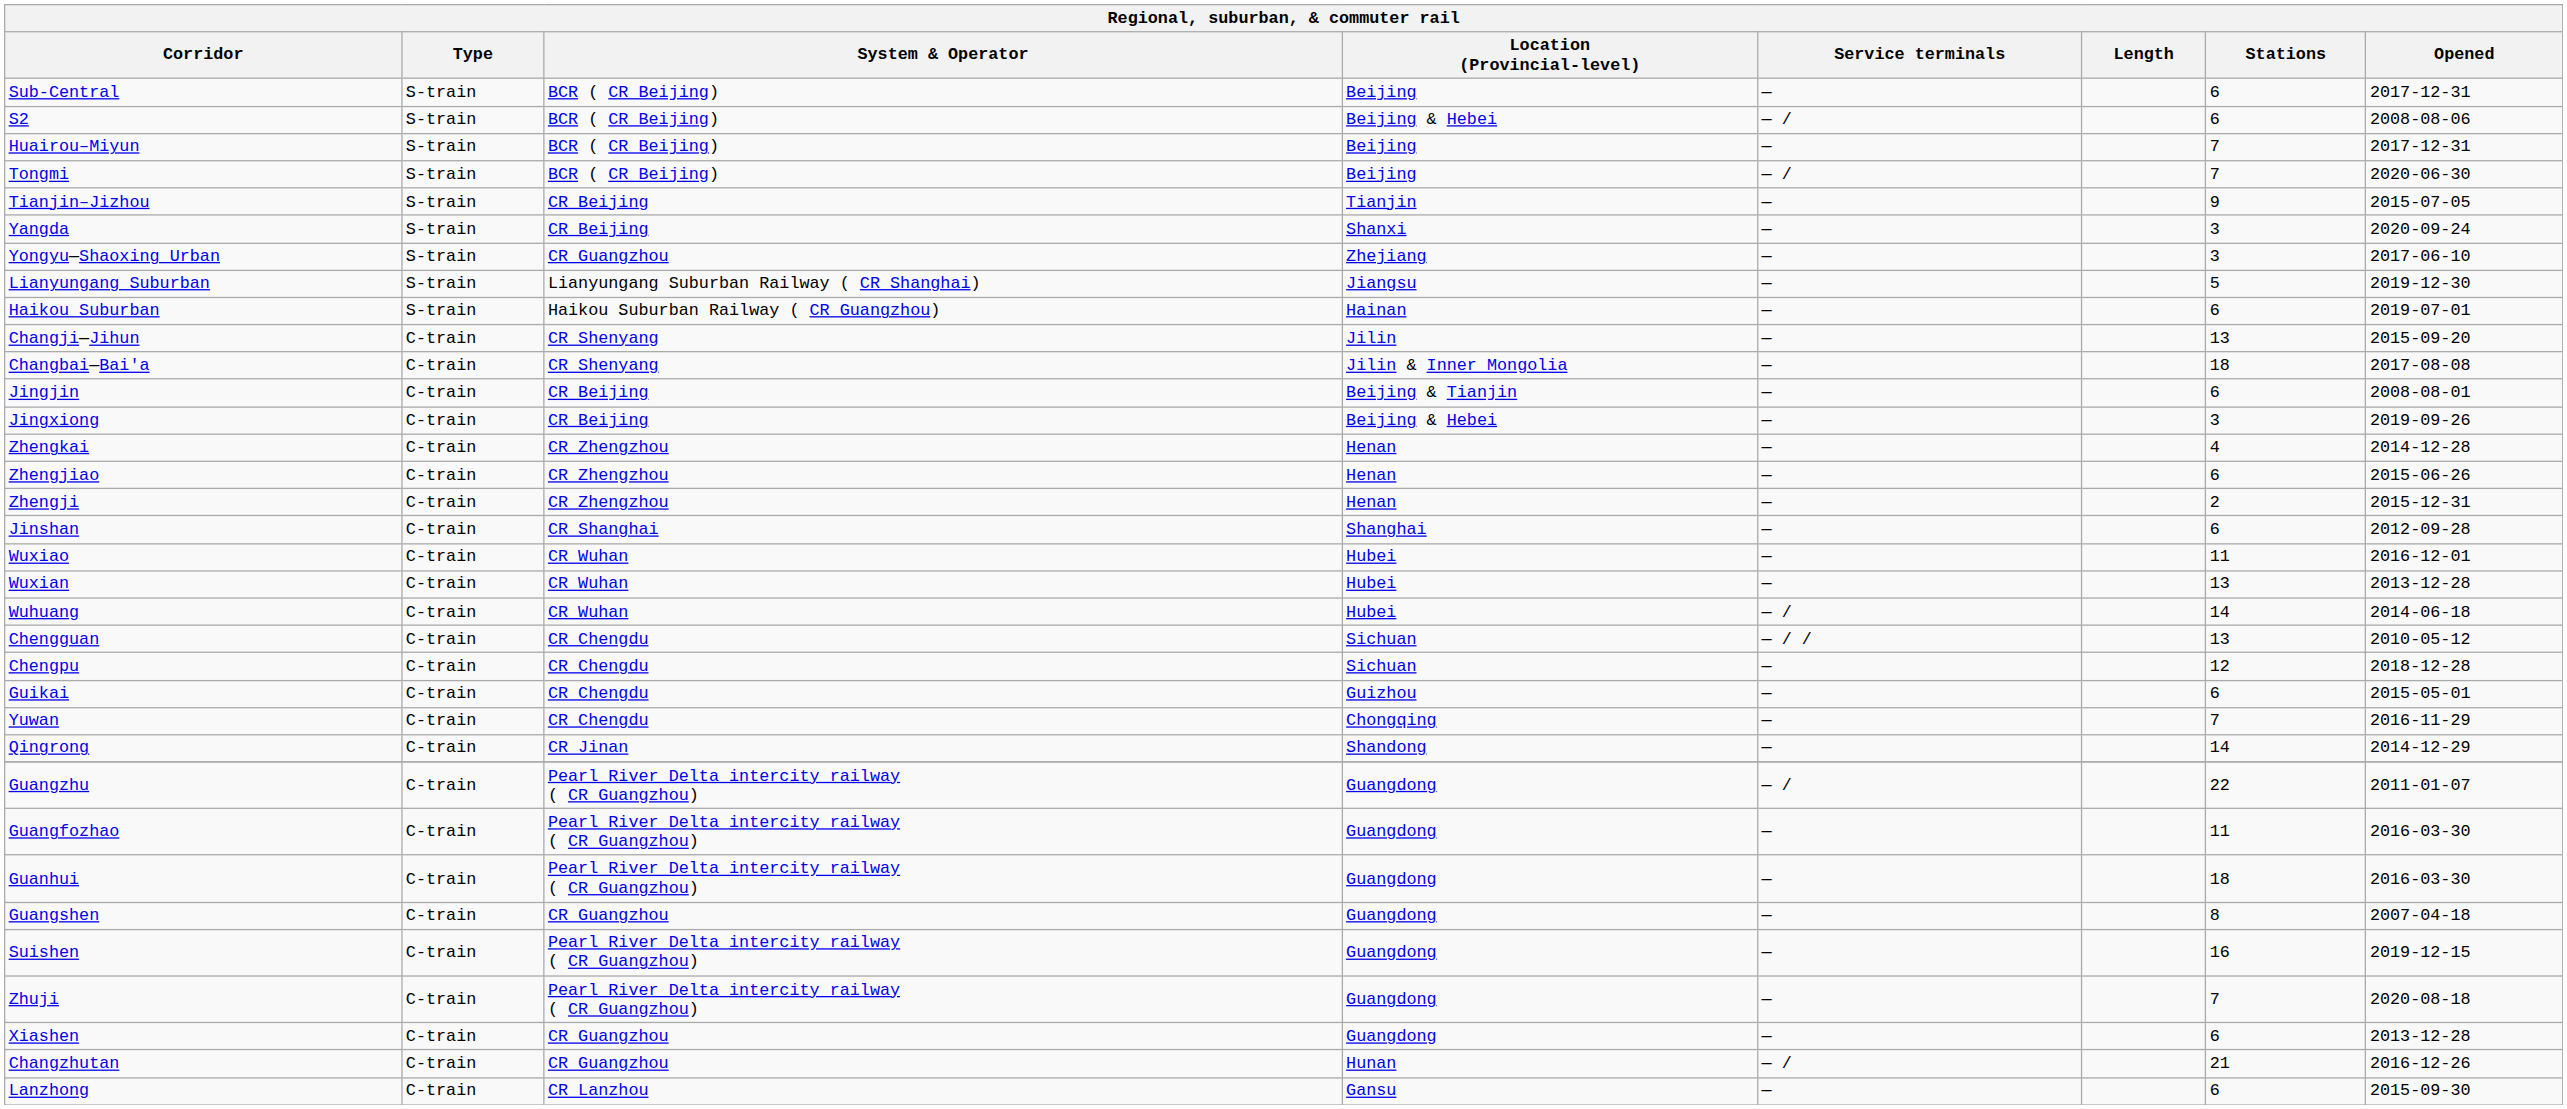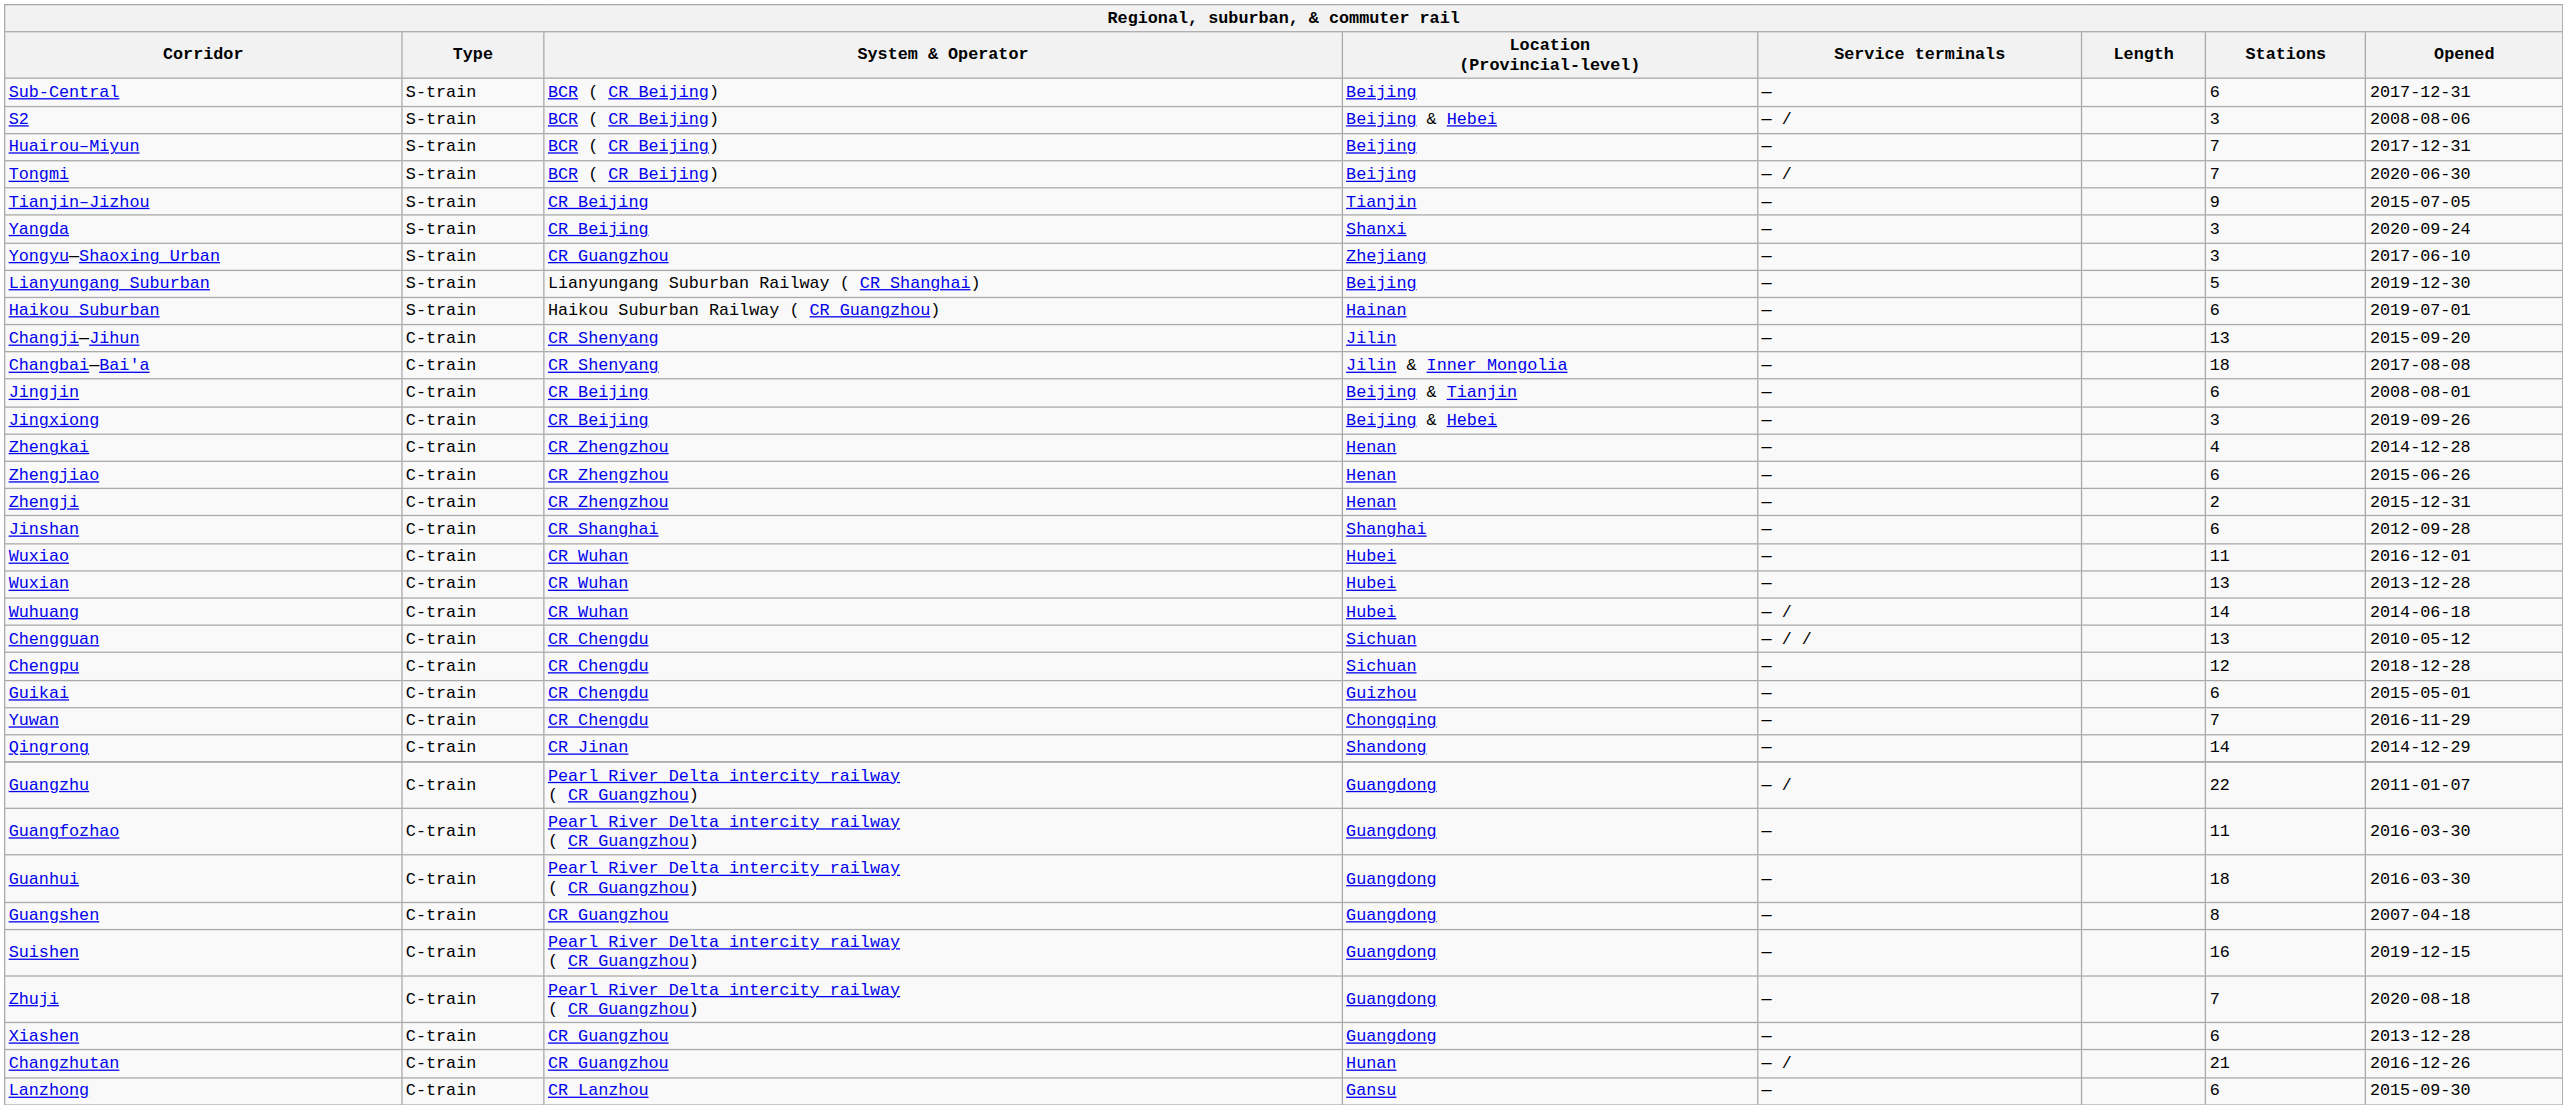S2 | Stations: 6 -> 3
Lianyungang Suburban | Location (Provincial-level): Jiangsu -> Beijing
